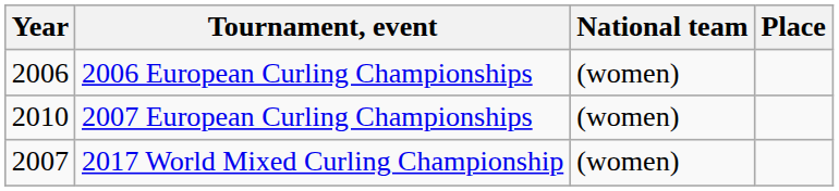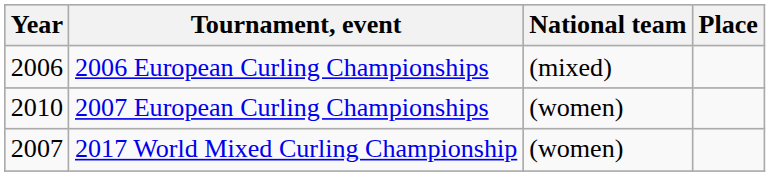2006 European Curling Championships | National team: (women) -> (mixed)
